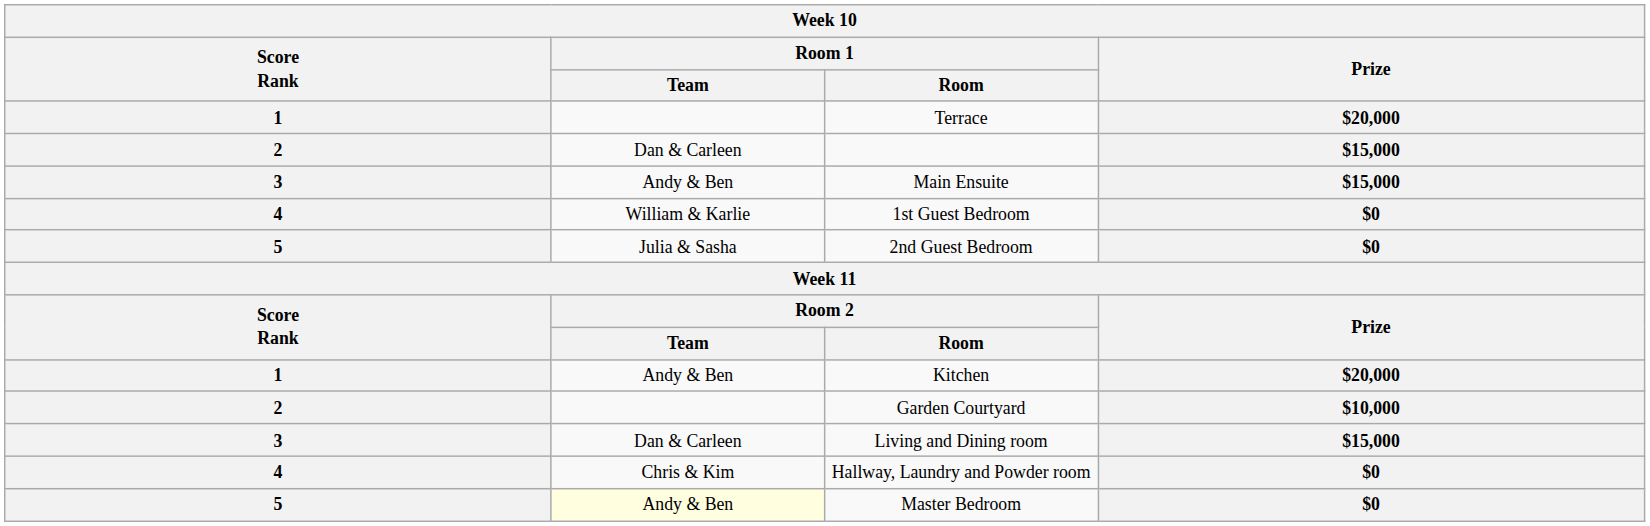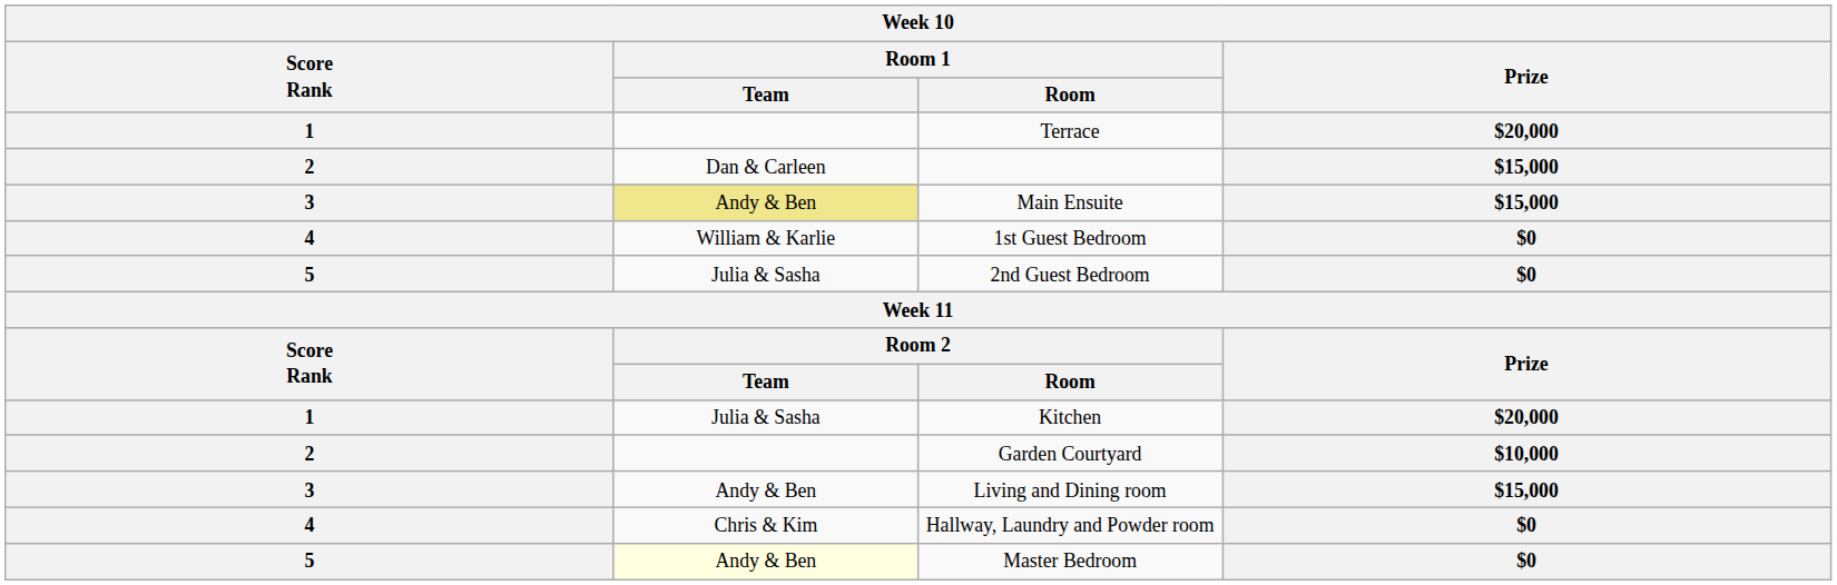Main Ensuite | Room 1 / Team: no background -> khaki background
Kitchen | Room 1 / Team: Andy & Ben -> Julia & Sasha
Living and Dining room | Room 1 / Team: Dan & Carleen -> Andy & Ben
